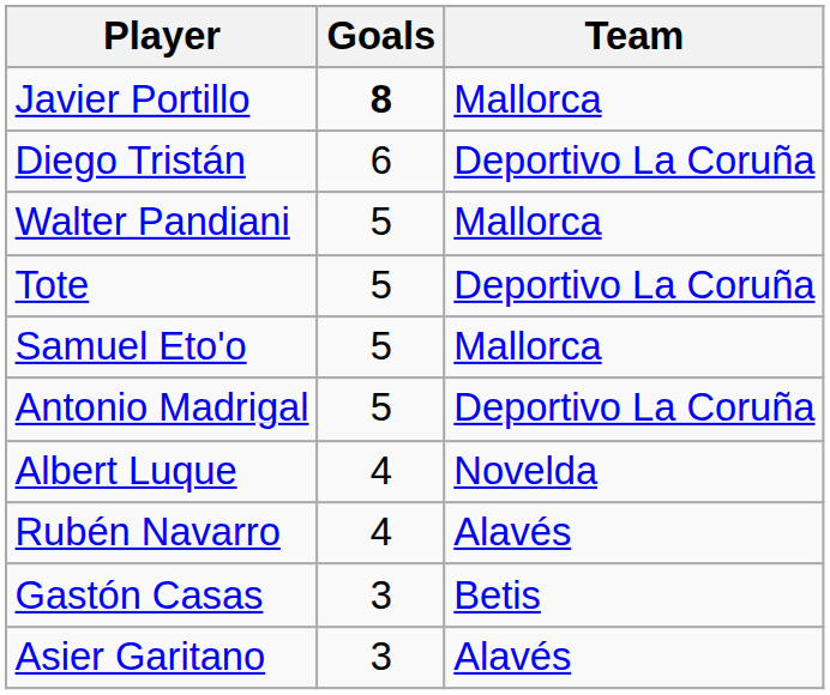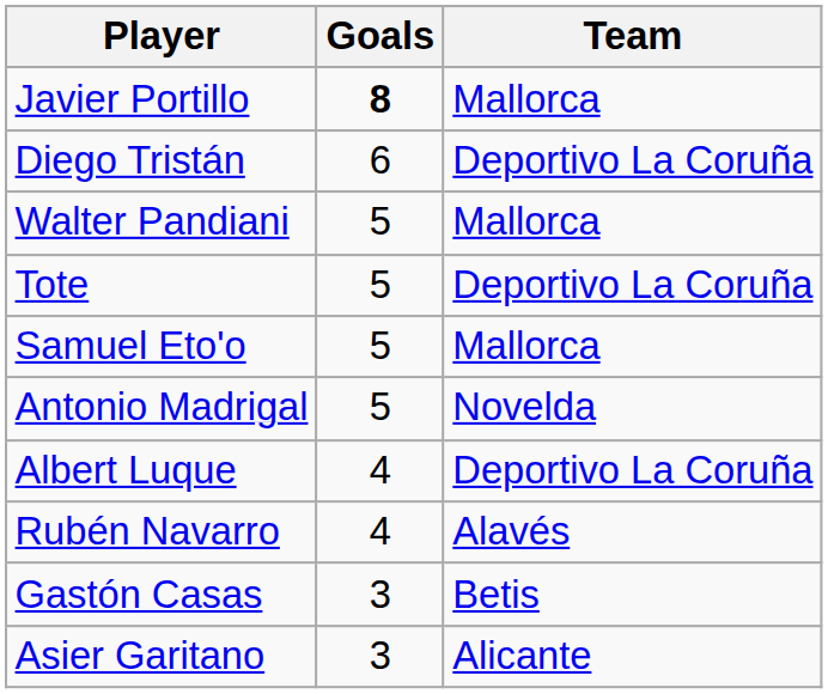Antonio Madrigal | Team: Deportivo La Coruña -> Novelda
Albert Luque | Team: Novelda -> Deportivo La Coruña
Asier Garitano | Team: Alavés -> Alicante
